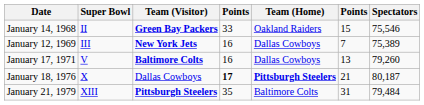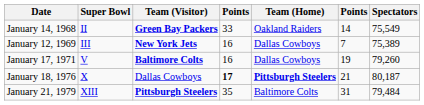January 14, 1968 | column 6: 15 -> 14
January 14, 1968 | Spectators: 75,546 -> 75,549
January 17, 1971 | column 6: 13 -> 19
